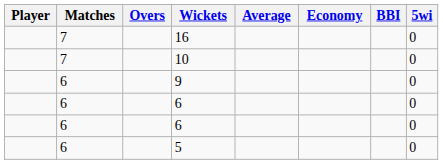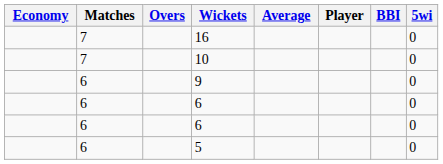columns swapped: Player <-> Economy
